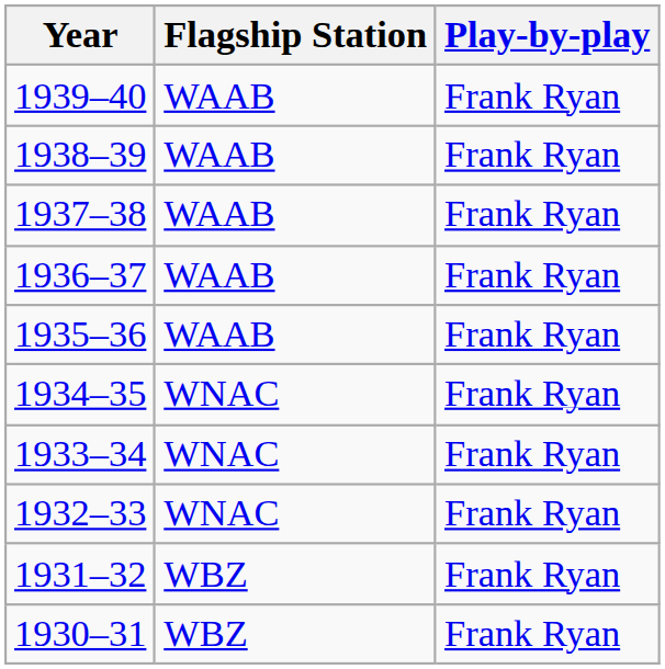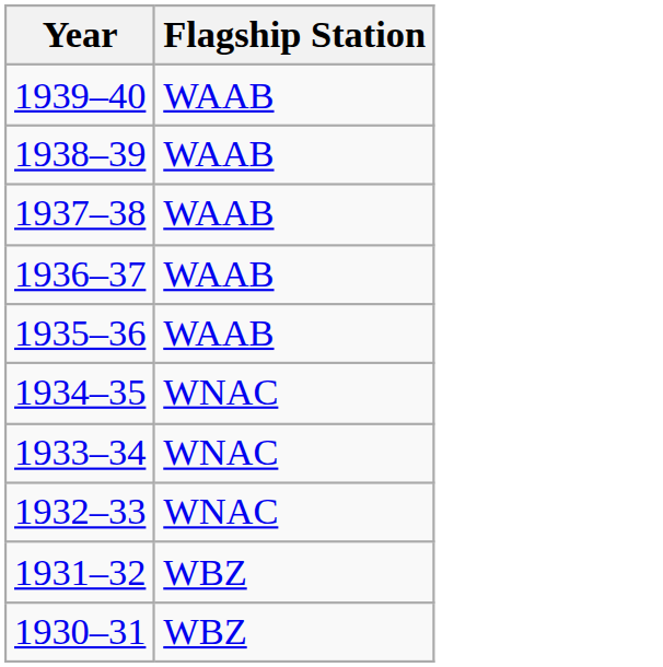- column: Play-by-play | Frank Ryan | Frank Ryan | Frank Ryan | Frank Ryan | Frank Ryan | Frank Ryan | Frank Ryan | Frank Ryan | Frank Ryan | Frank Ryan
